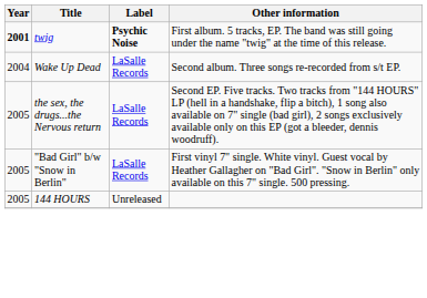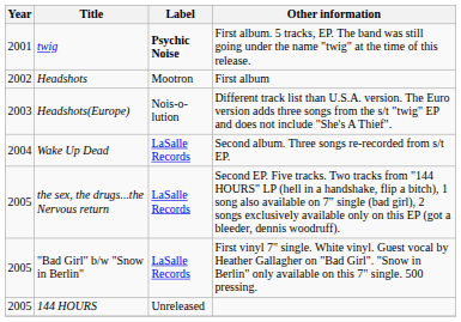twig | Year: bold -> normal
+ row: 2002 | Headshots | Mootron | First album
+ row: 2003 | Headshots(Europe) | Nois-o-lution | Different track list than U.S.A. version. The Euro version adds three songs from the s/t "twig" EP and does not include "She's A Thief".
